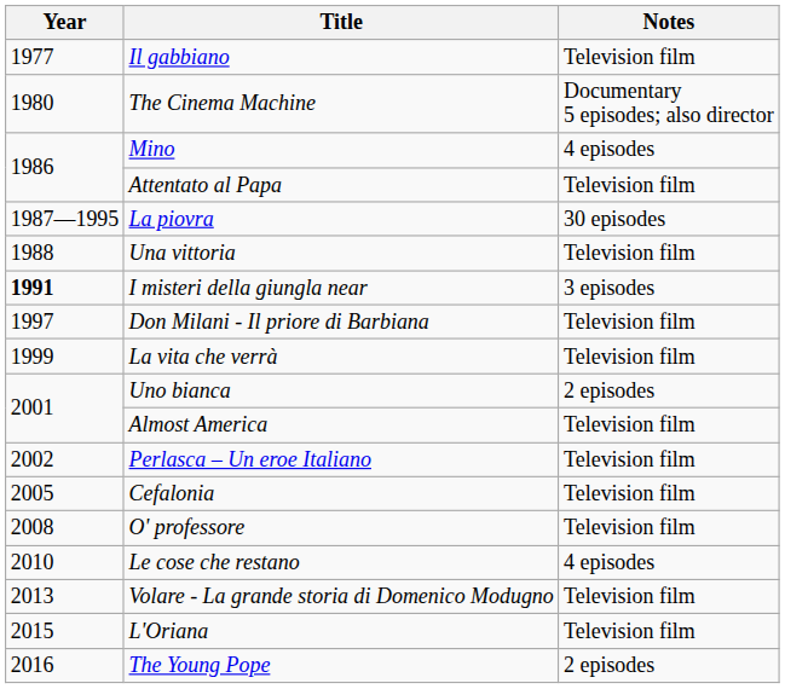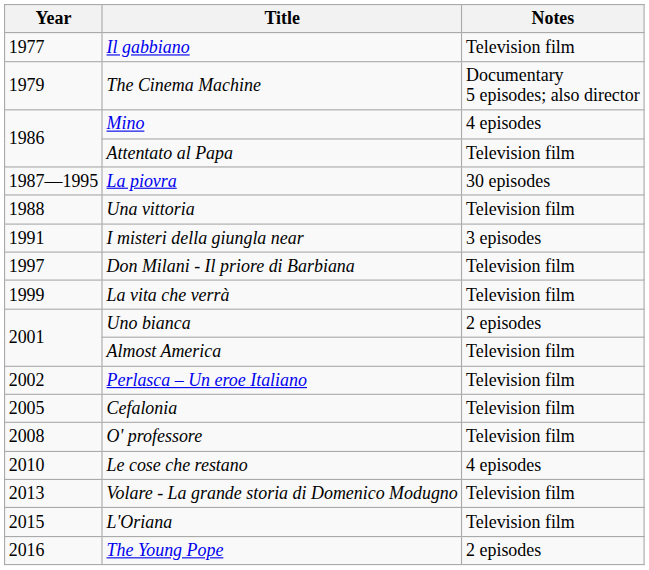The Cinema Machine | Year: 1980 -> 1979
I misteri della giungla near | Year: bold -> normal
